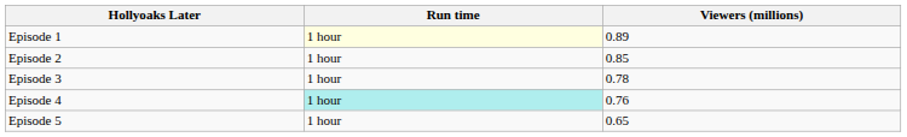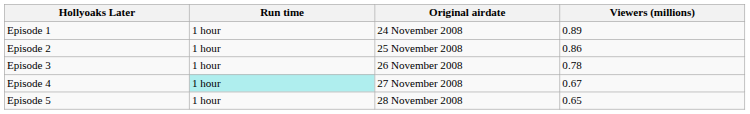+ column: Original airdate | 24 November 2008 | 25 November 2008 | 26 November 2008 | 27 November 2008 | 28 November 2008
Episode 1 | Run time: lightyellow background -> no background
Episode 2 | Viewers (millions): 0.85 -> 0.86
Episode 4 | Viewers (millions): 0.76 -> 0.67
